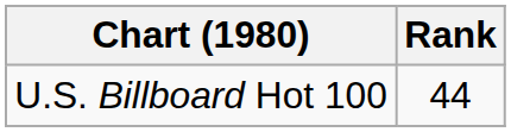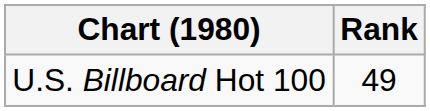U.S. Billboard Hot 100 | Rank: 44 -> 49
